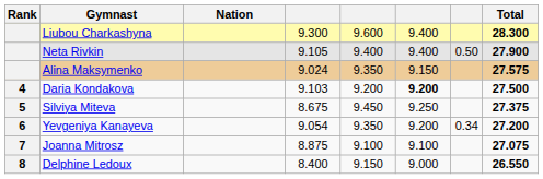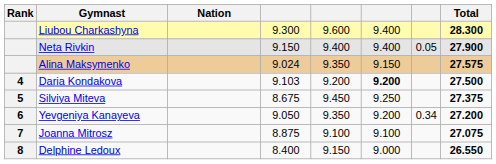Neta Rivkin | column 4: 9.105 -> 9.150
Neta Rivkin | column 7: 0.50 -> 0.05
Yevgeniya Kanayeva | column 4: 9.054 -> 9.050
